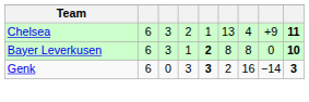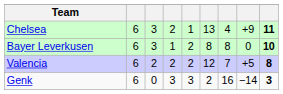Bayer Leverkusen | column 5: bold -> normal
+ row: Valencia | 6 | 2 | 2 | 2 | 12 | 7 | +5 | 8
Genk | column 5: bold -> normal
